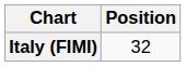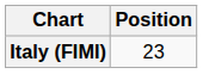Italy (FIMI) | Position: 32 -> 23
